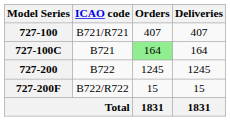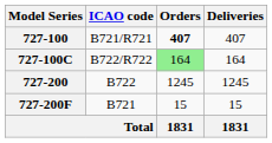727-100 | Orders: normal -> bold
727-100C | ICAO code: B721 -> B722/R722
727-200F | ICAO code: B722/R722 -> B721
